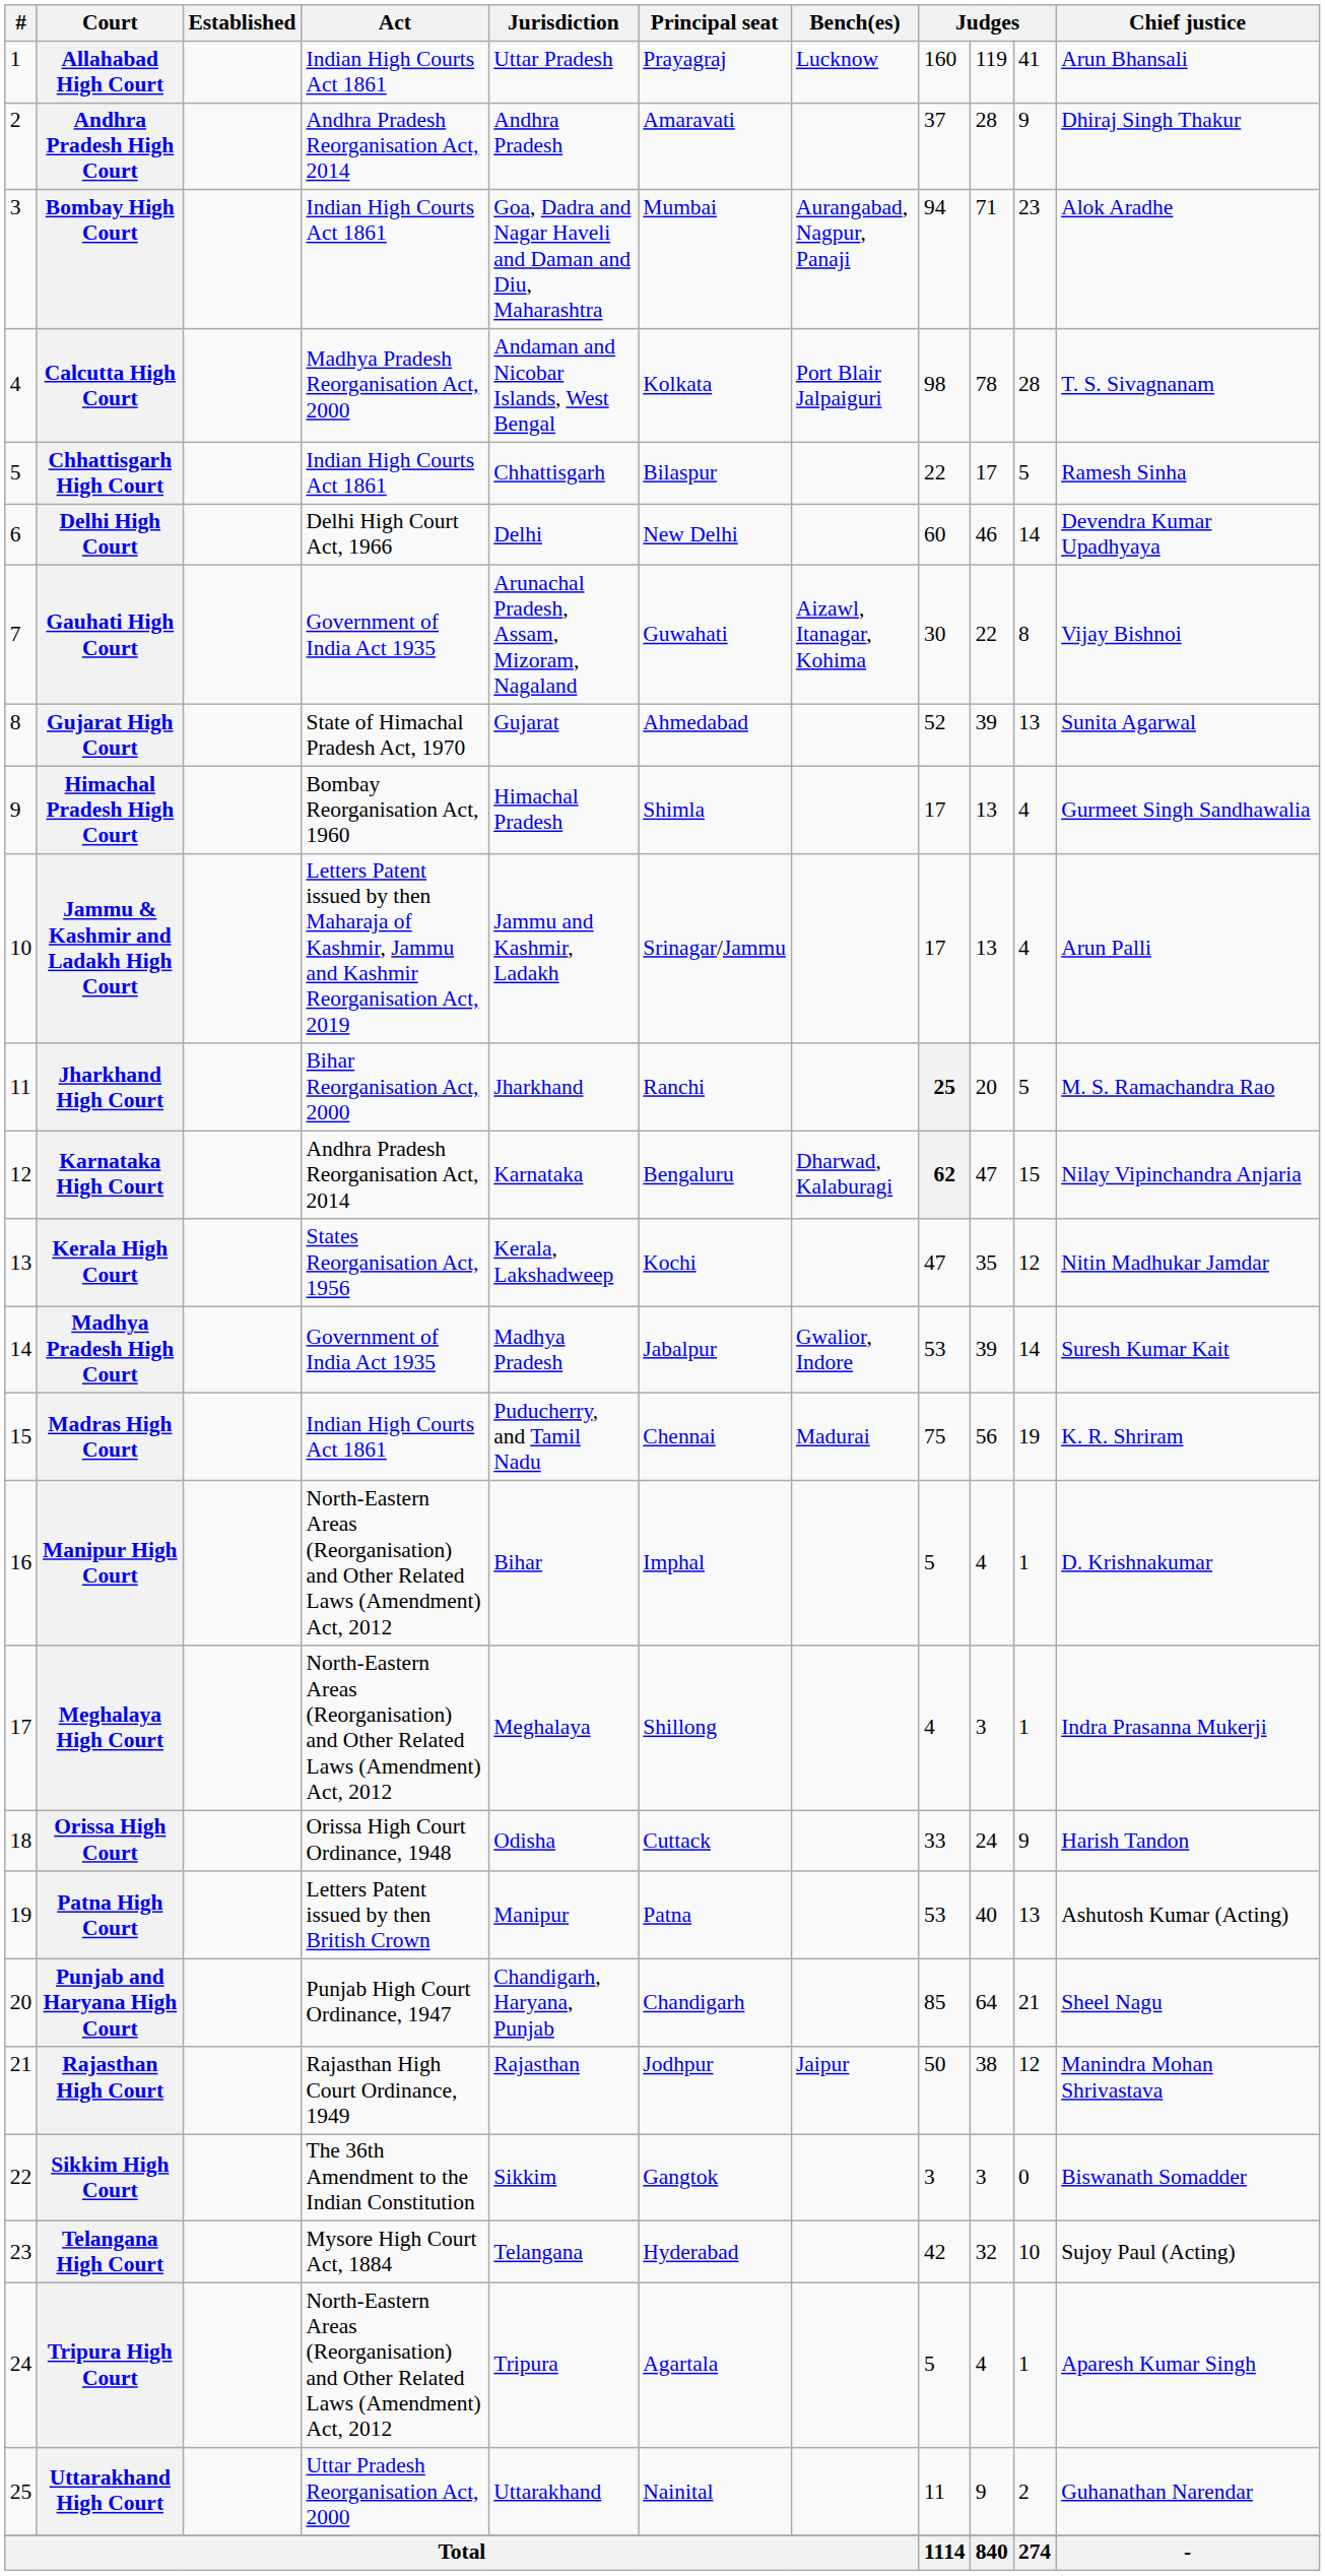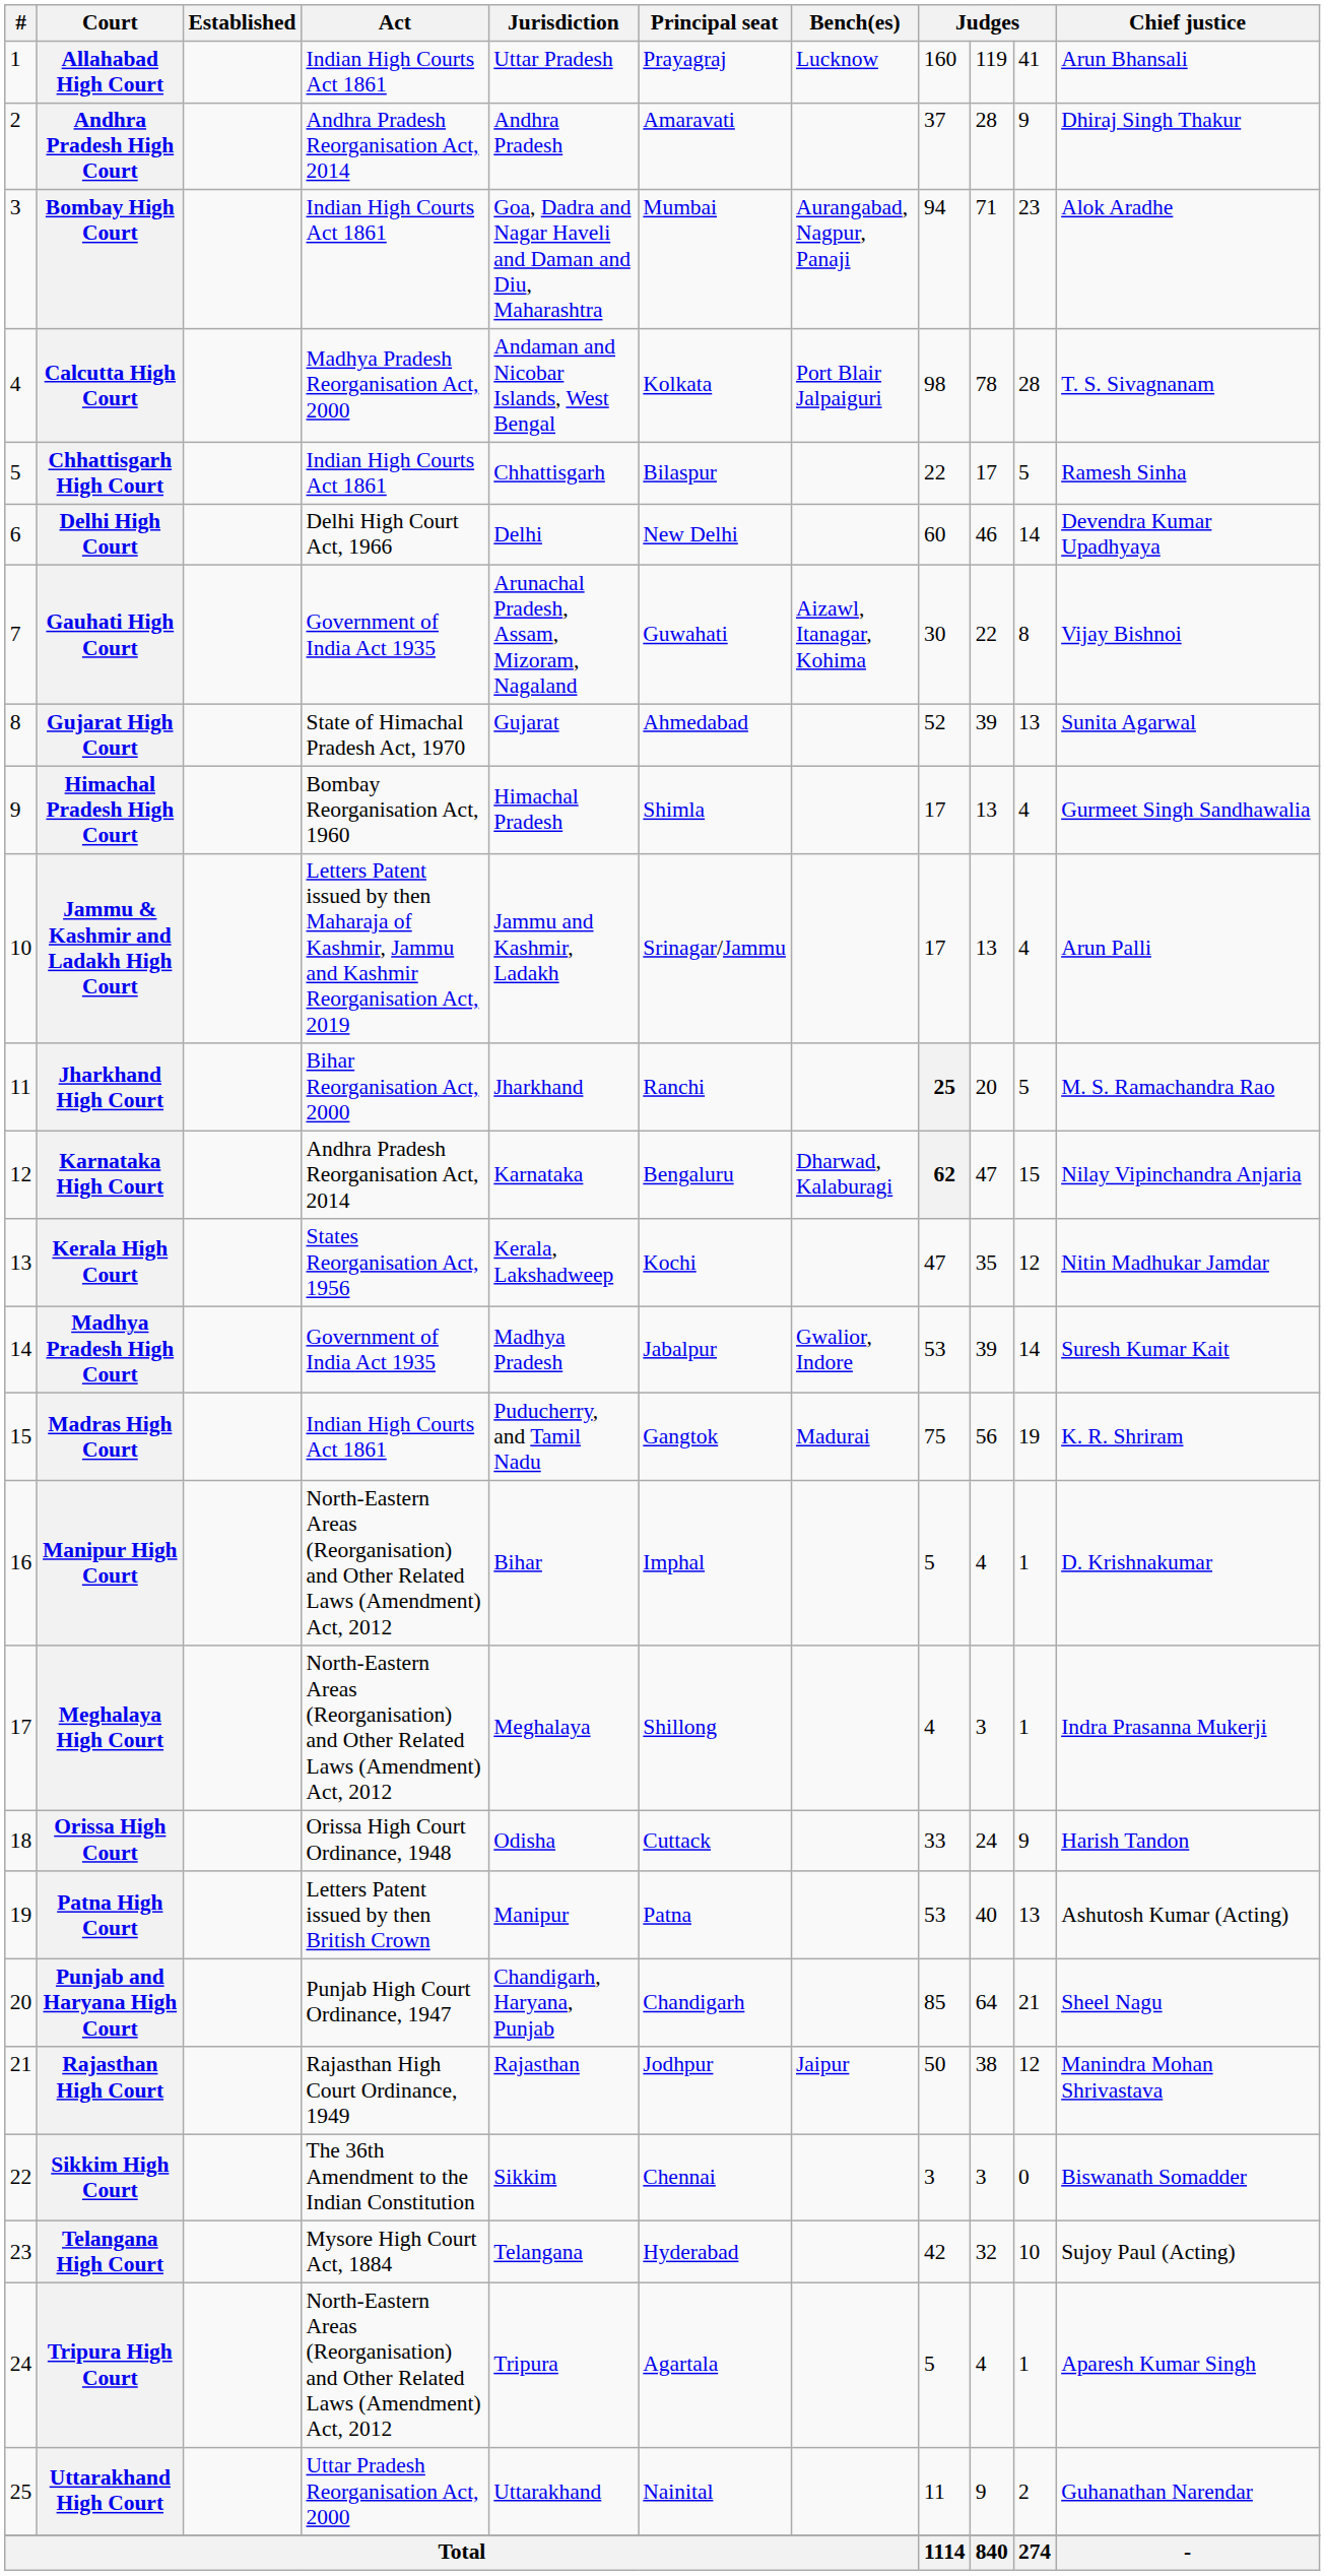Madras High Court | Principal seat: Chennai -> Gangtok
Sikkim High Court | Principal seat: Gangtok -> Chennai
